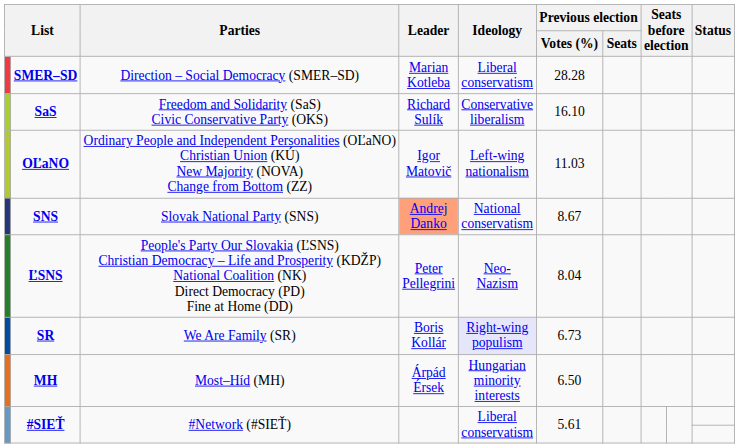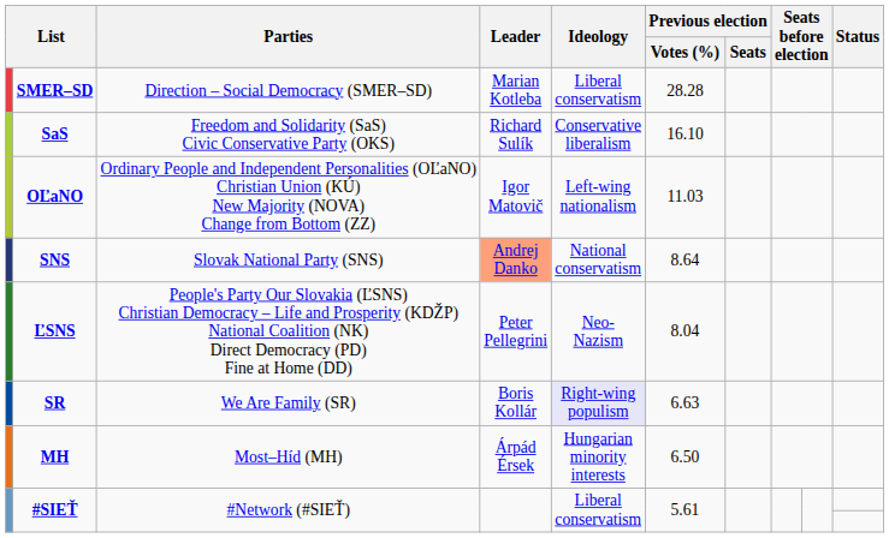SNS | Previous election / Votes (%): 8.67 -> 8.64
SR | Previous election / Votes (%): 6.73 -> 6.63
